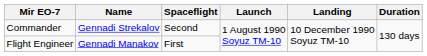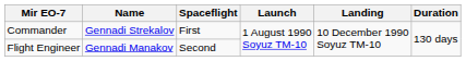Commander | Spaceflight: Second -> First
Flight Engineer | Spaceflight: First -> Second
